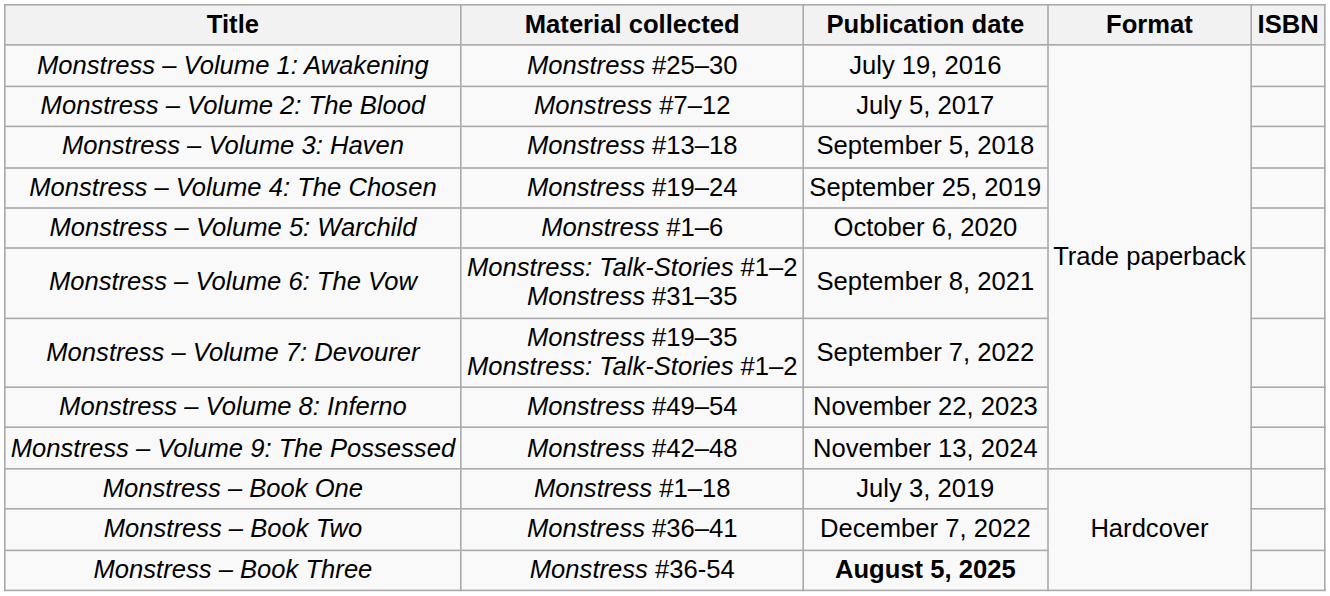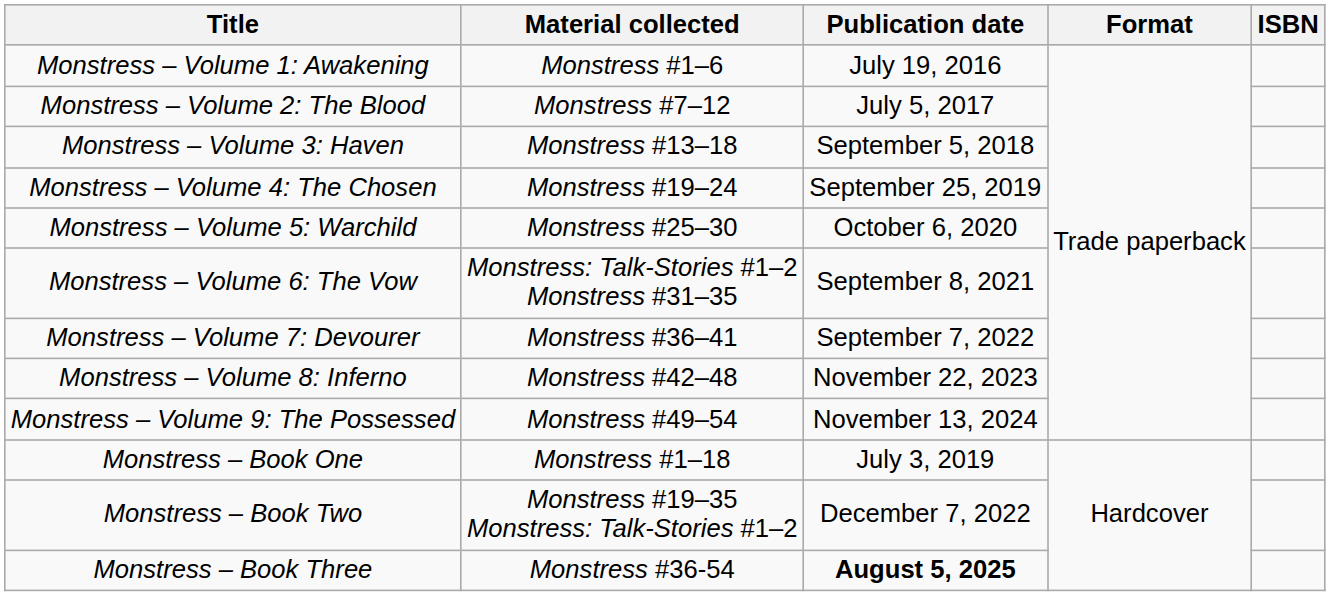Monstress – Volume 1: Awakening | Material collected: Monstress #25–30 -> Monstress #1–6
Monstress – Volume 5: Warchild | Material collected: Monstress #1–6 -> Monstress #25–30
Monstress – Volume 7: Devourer | Material collected: Monstress #19–35 Monstress: Talk-Stories #1–2 -> Monstress #36–41
Monstress – Volume 8: Inferno | Material collected: Monstress #49–54 -> Monstress #42–48
Monstress – Volume 9: The Possessed | Material collected: Monstress #42–48 -> Monstress #49–54
Monstress – Book Two | Material collected: Monstress #36–41 -> Monstress #19–35 Monstress: Talk-Stories #1–2
